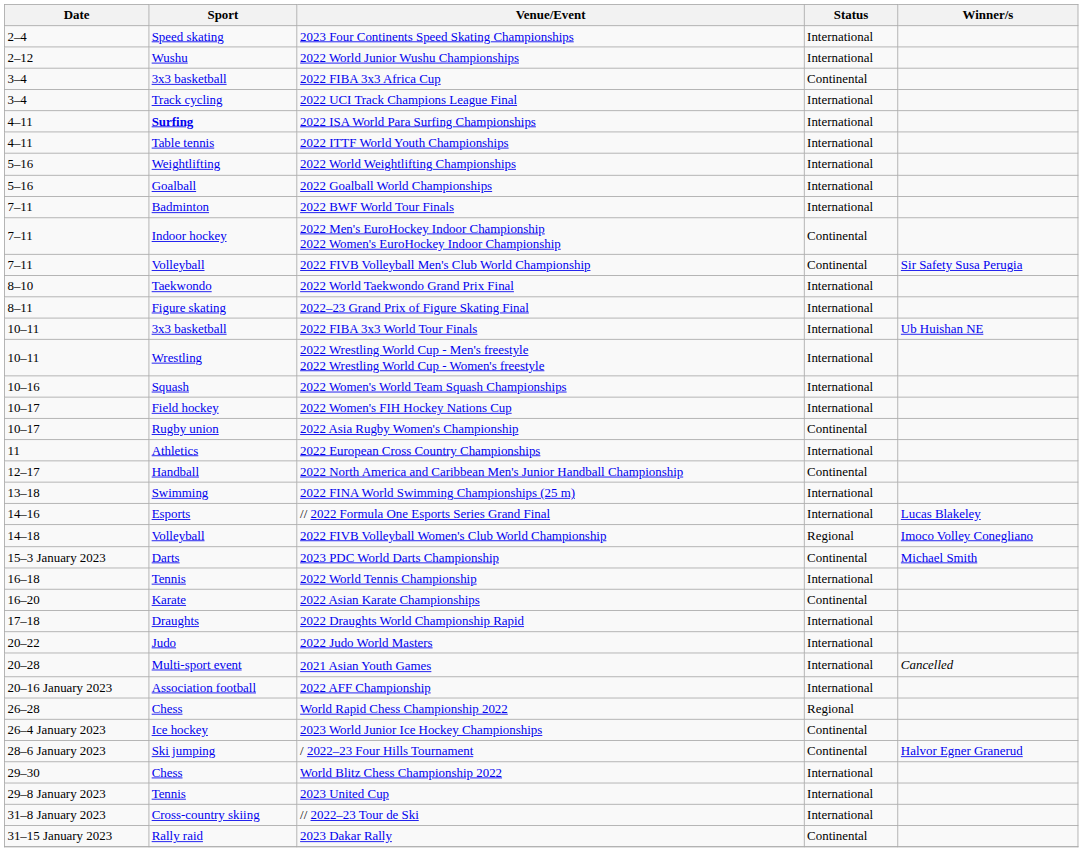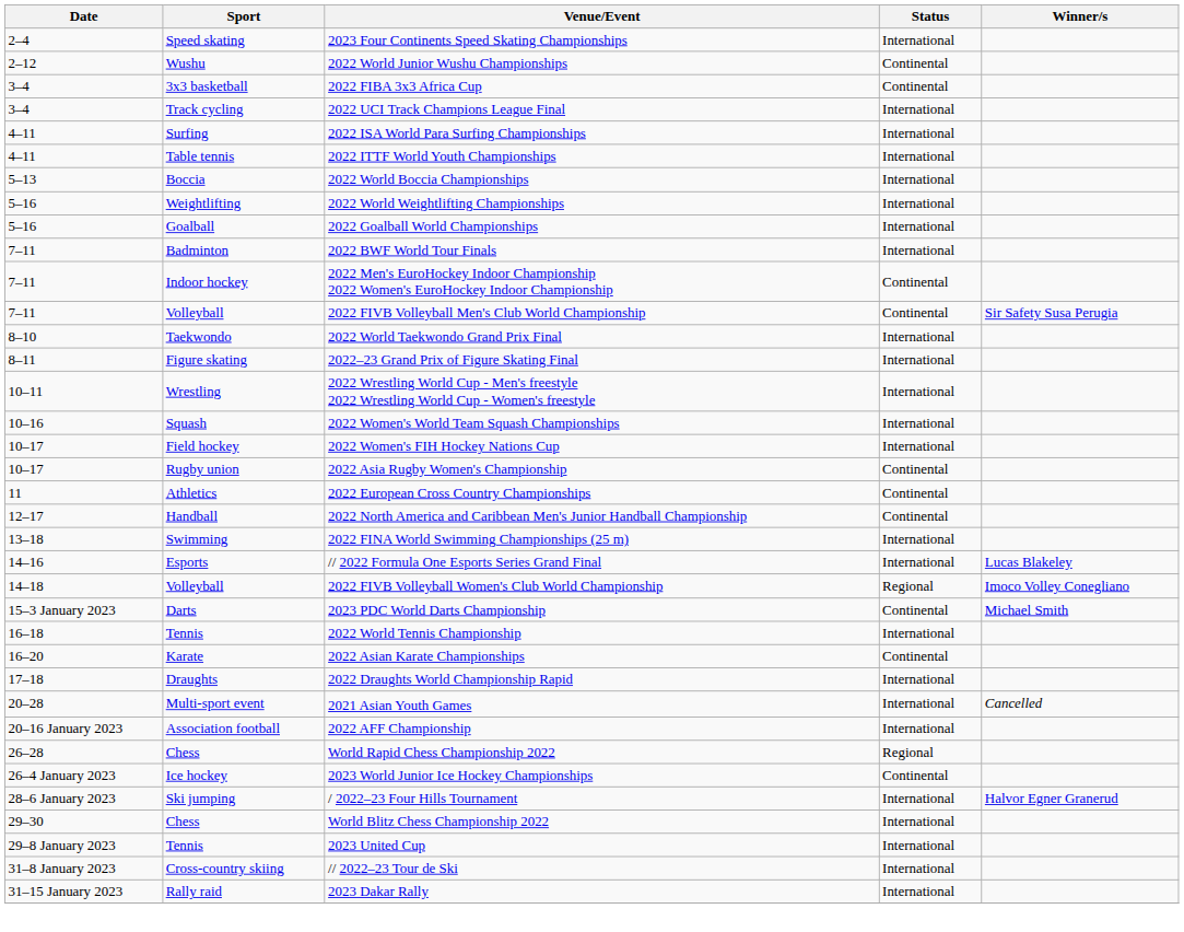2022 World Junior Wushu Championships | Status: International -> Continental
2022 ISA World Para Surfing Championships | Sport: bold -> normal
+ row: 5–13 | Boccia | 2022 World Boccia Championships | International
- row: 10–11 | 3x3 basketball | 2022 FIBA 3x3 World Tour Finals | International | Ub Huishan NE
2022 European Cross Country Championships | Status: International -> Continental
- row: 20–22 | Judo | 2022 Judo World Masters | International
/ 2022–23 Four Hills Tournament | Status: Continental -> International
2023 Dakar Rally | Status: Continental -> International
